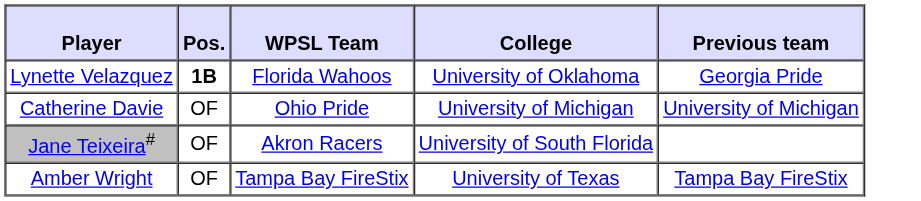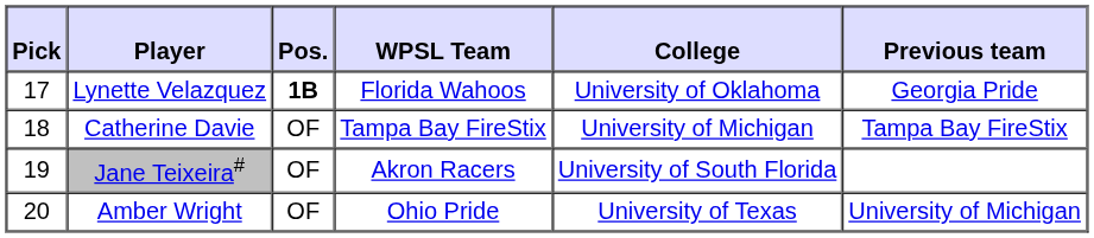+ column: Pick | 17 | 18 | 19 | 20
Catherine Davie | WPSL Team: Ohio Pride -> Tampa Bay FireStix
Catherine Davie | Previous team: University of Michigan -> Tampa Bay FireStix
Amber Wright | WPSL Team: Tampa Bay FireStix -> Ohio Pride
Amber Wright | Previous team: Tampa Bay FireStix -> University of Michigan
